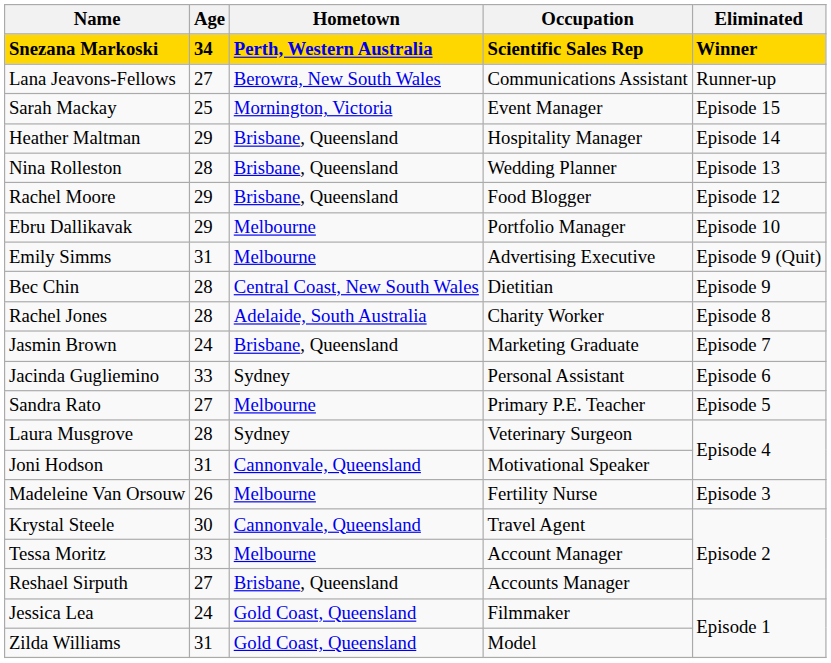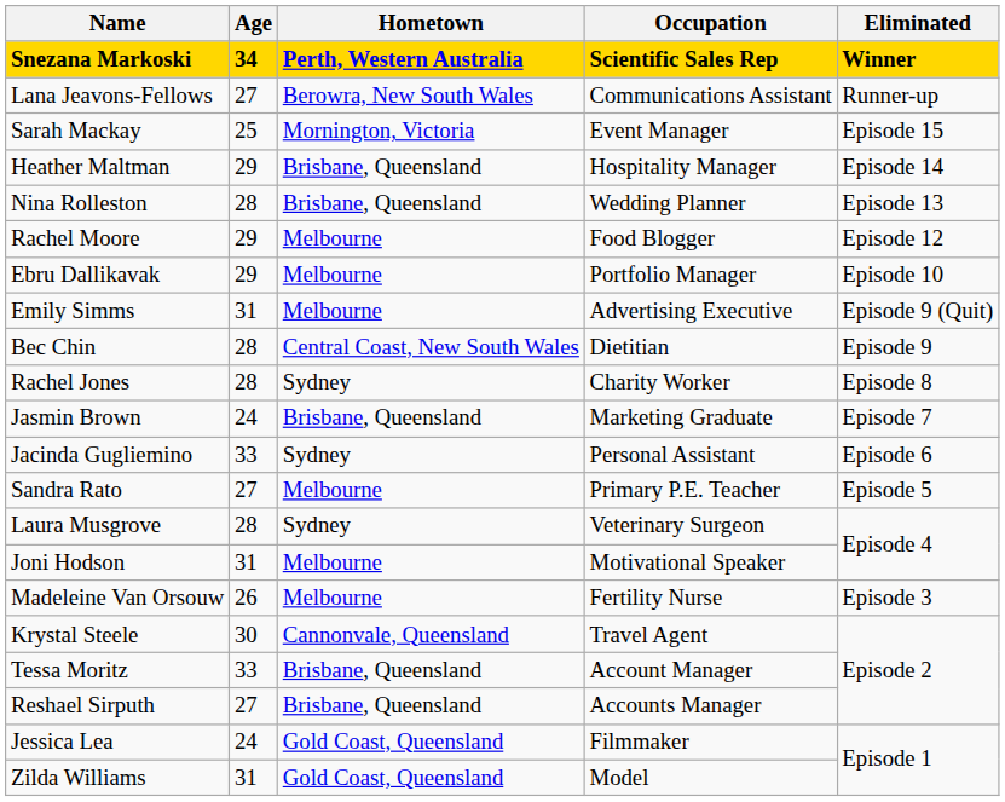Rachel Moore | Hometown: Brisbane, Queensland -> Melbourne
Rachel Jones | Hometown: Adelaide, South Australia -> Sydney
Joni Hodson | Hometown: Cannonvale, Queensland -> Melbourne
Tessa Moritz | Hometown: Melbourne -> Brisbane, Queensland
